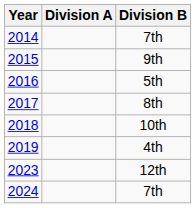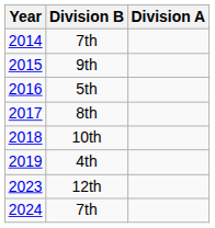columns swapped: Division A <-> Division B
